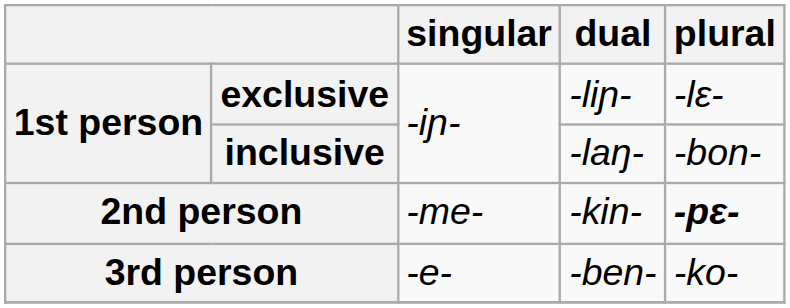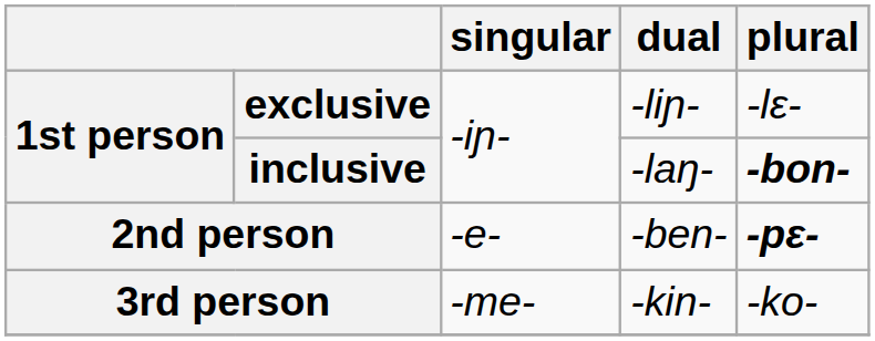inclusive | plural: normal -> bold
2nd person | singular: -me- -> -e-
2nd person | dual: -kin- -> -ben-
3rd person | singular: -e- -> -me-
3rd person | dual: -ben- -> -kin-
